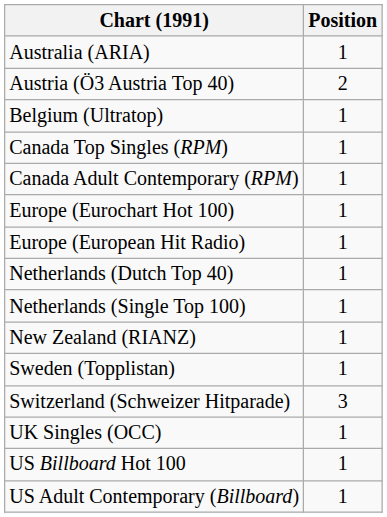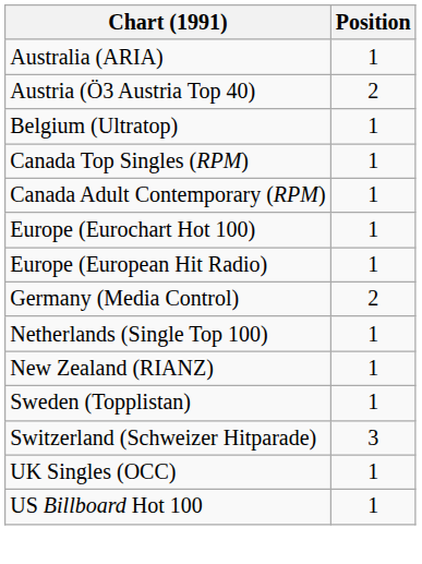+ row: Germany (Media Control) | 2
- row: Netherlands (Dutch Top 40) | 1
- row: US Adult Contemporary (Billboard) | 1
